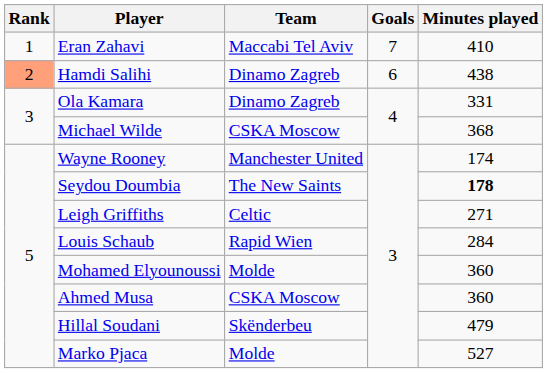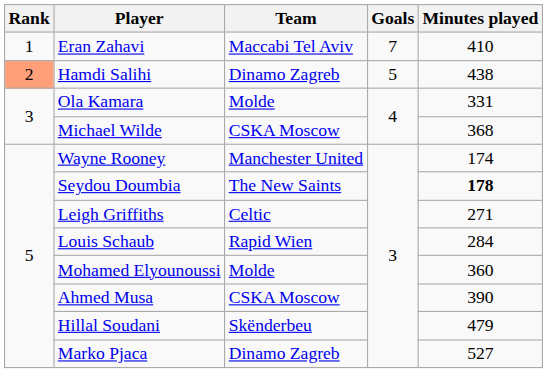Hamdi Salihi | Goals: 6 -> 5
Ola Kamara | Team: Dinamo Zagreb -> Molde
Ahmed Musa | Minutes played: 360 -> 390
Marko Pjaca | Team: Molde -> Dinamo Zagreb
